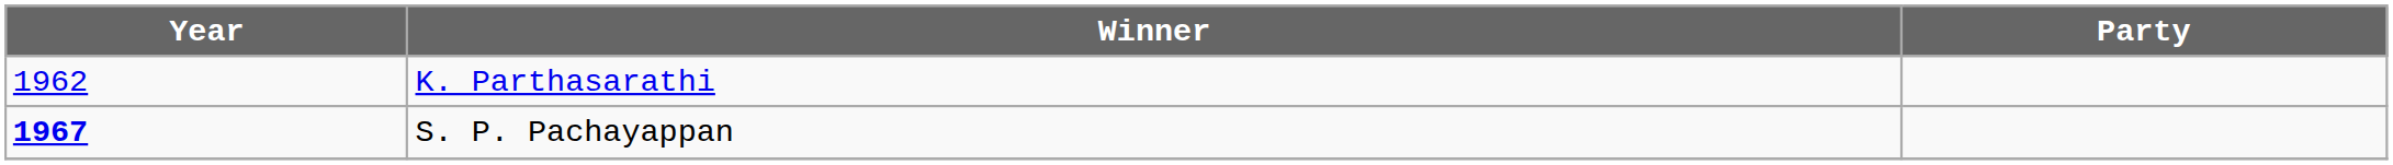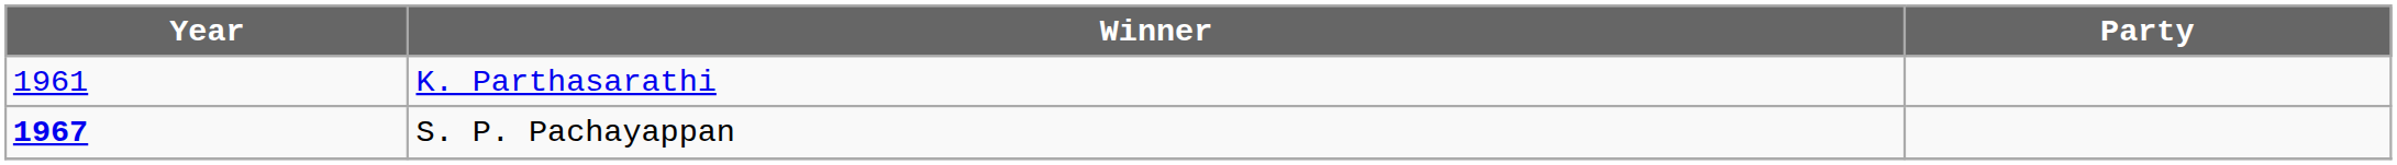K. Parthasarathi | Year: 1962 -> 1961
